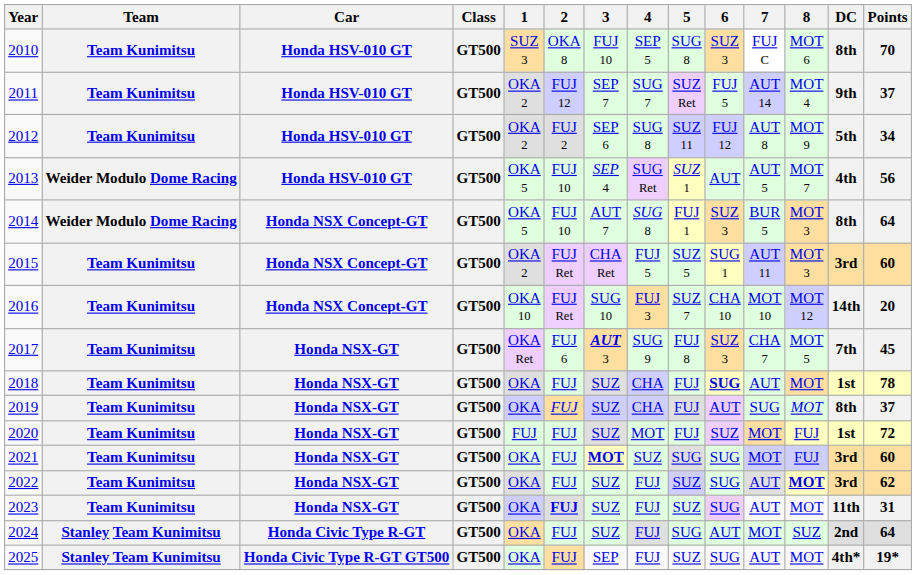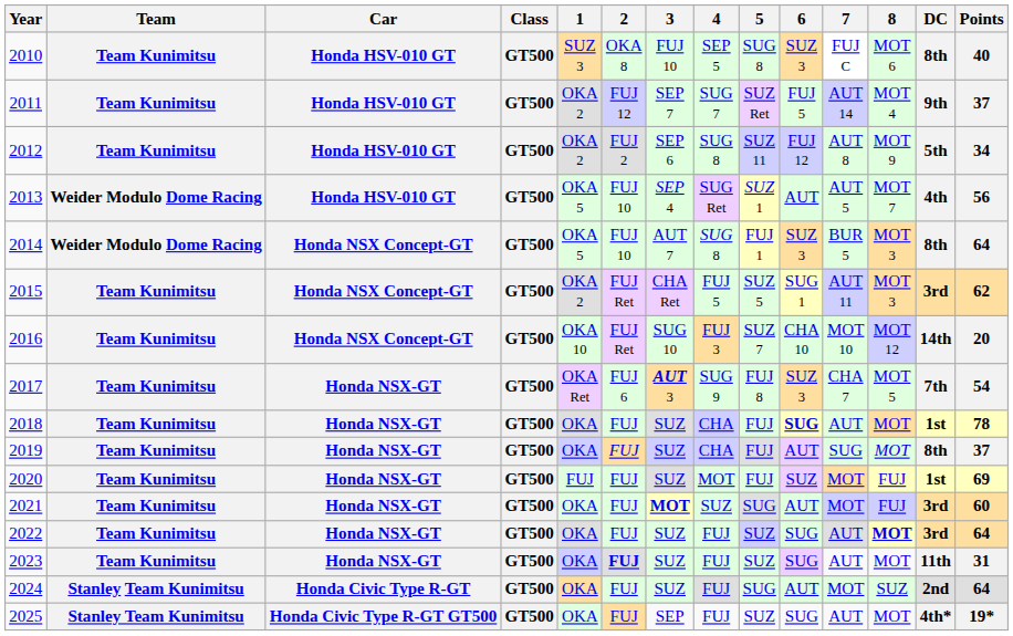2010 | Points: 70 -> 40
2015 | Points: 60 -> 62
2017 | Points: 45 -> 54
2020 | Points: 72 -> 69
2021 | 6: SUG -> AUT
2022 | Points: 62 -> 64
